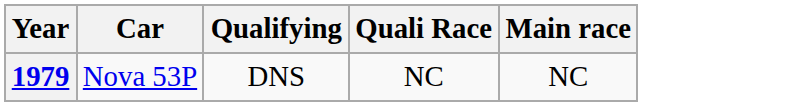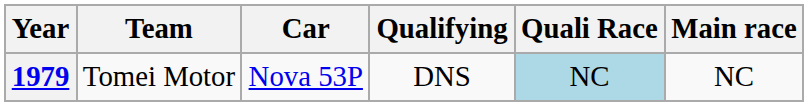+ column: Team | Tomei Motor
1979 | Quali Race: no background -> lightblue background
